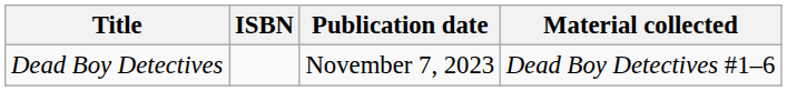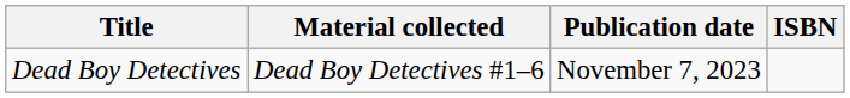columns swapped: Material collected <-> ISBN
